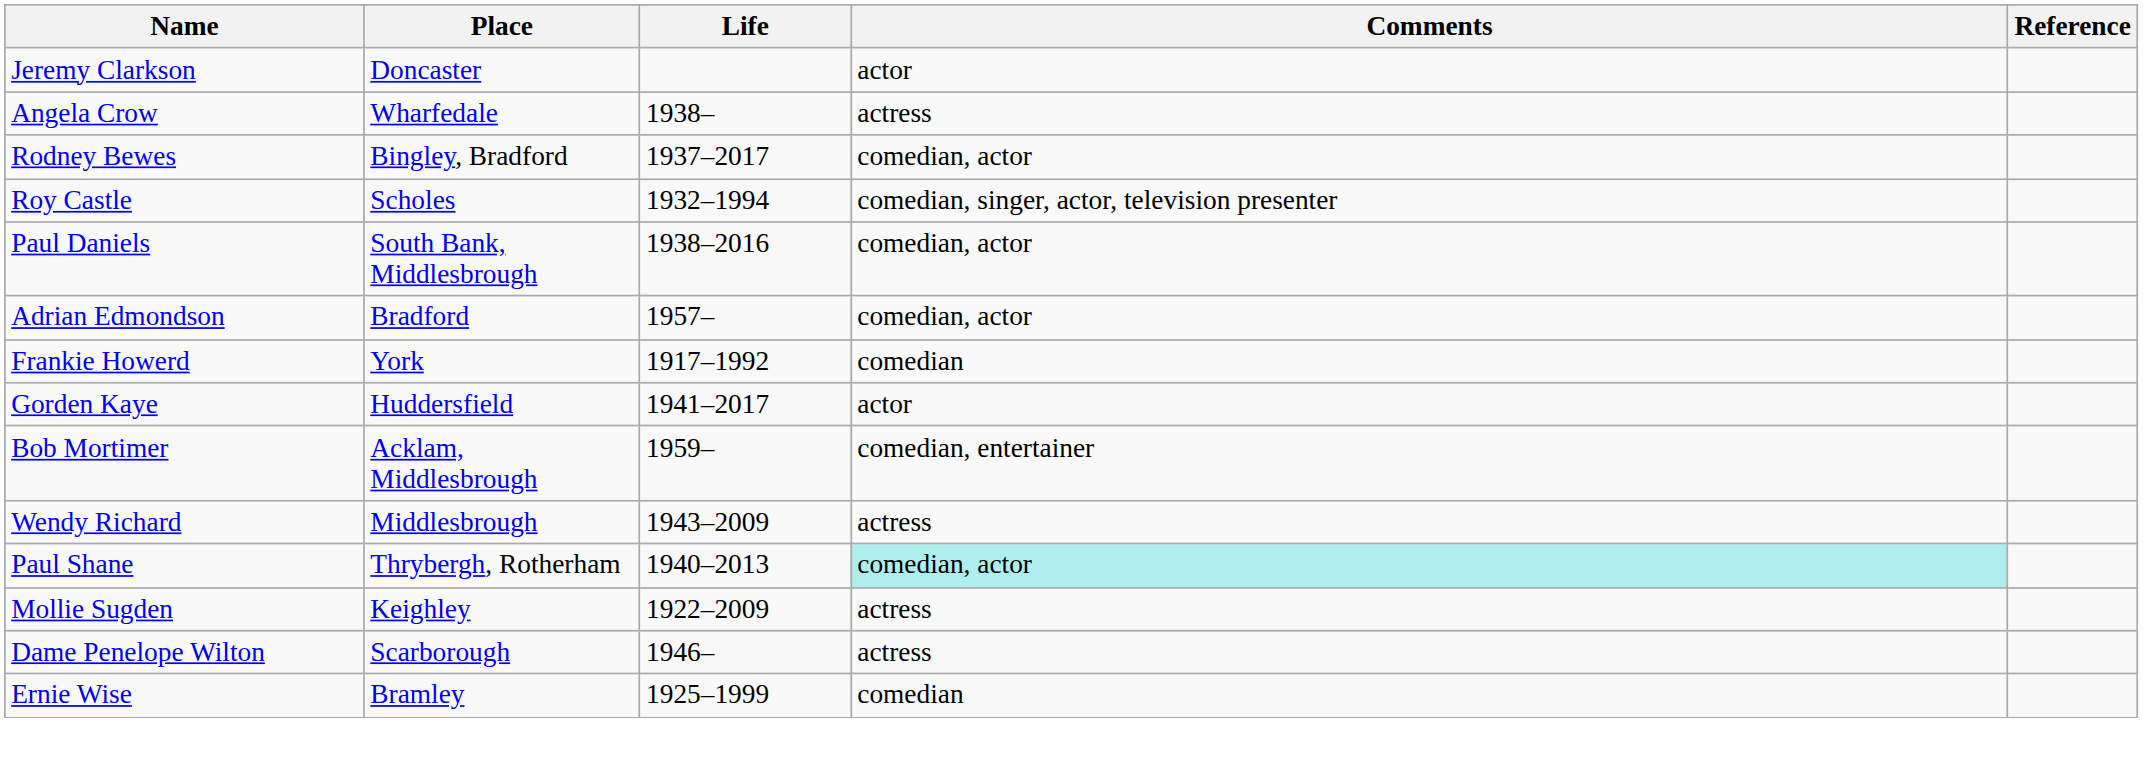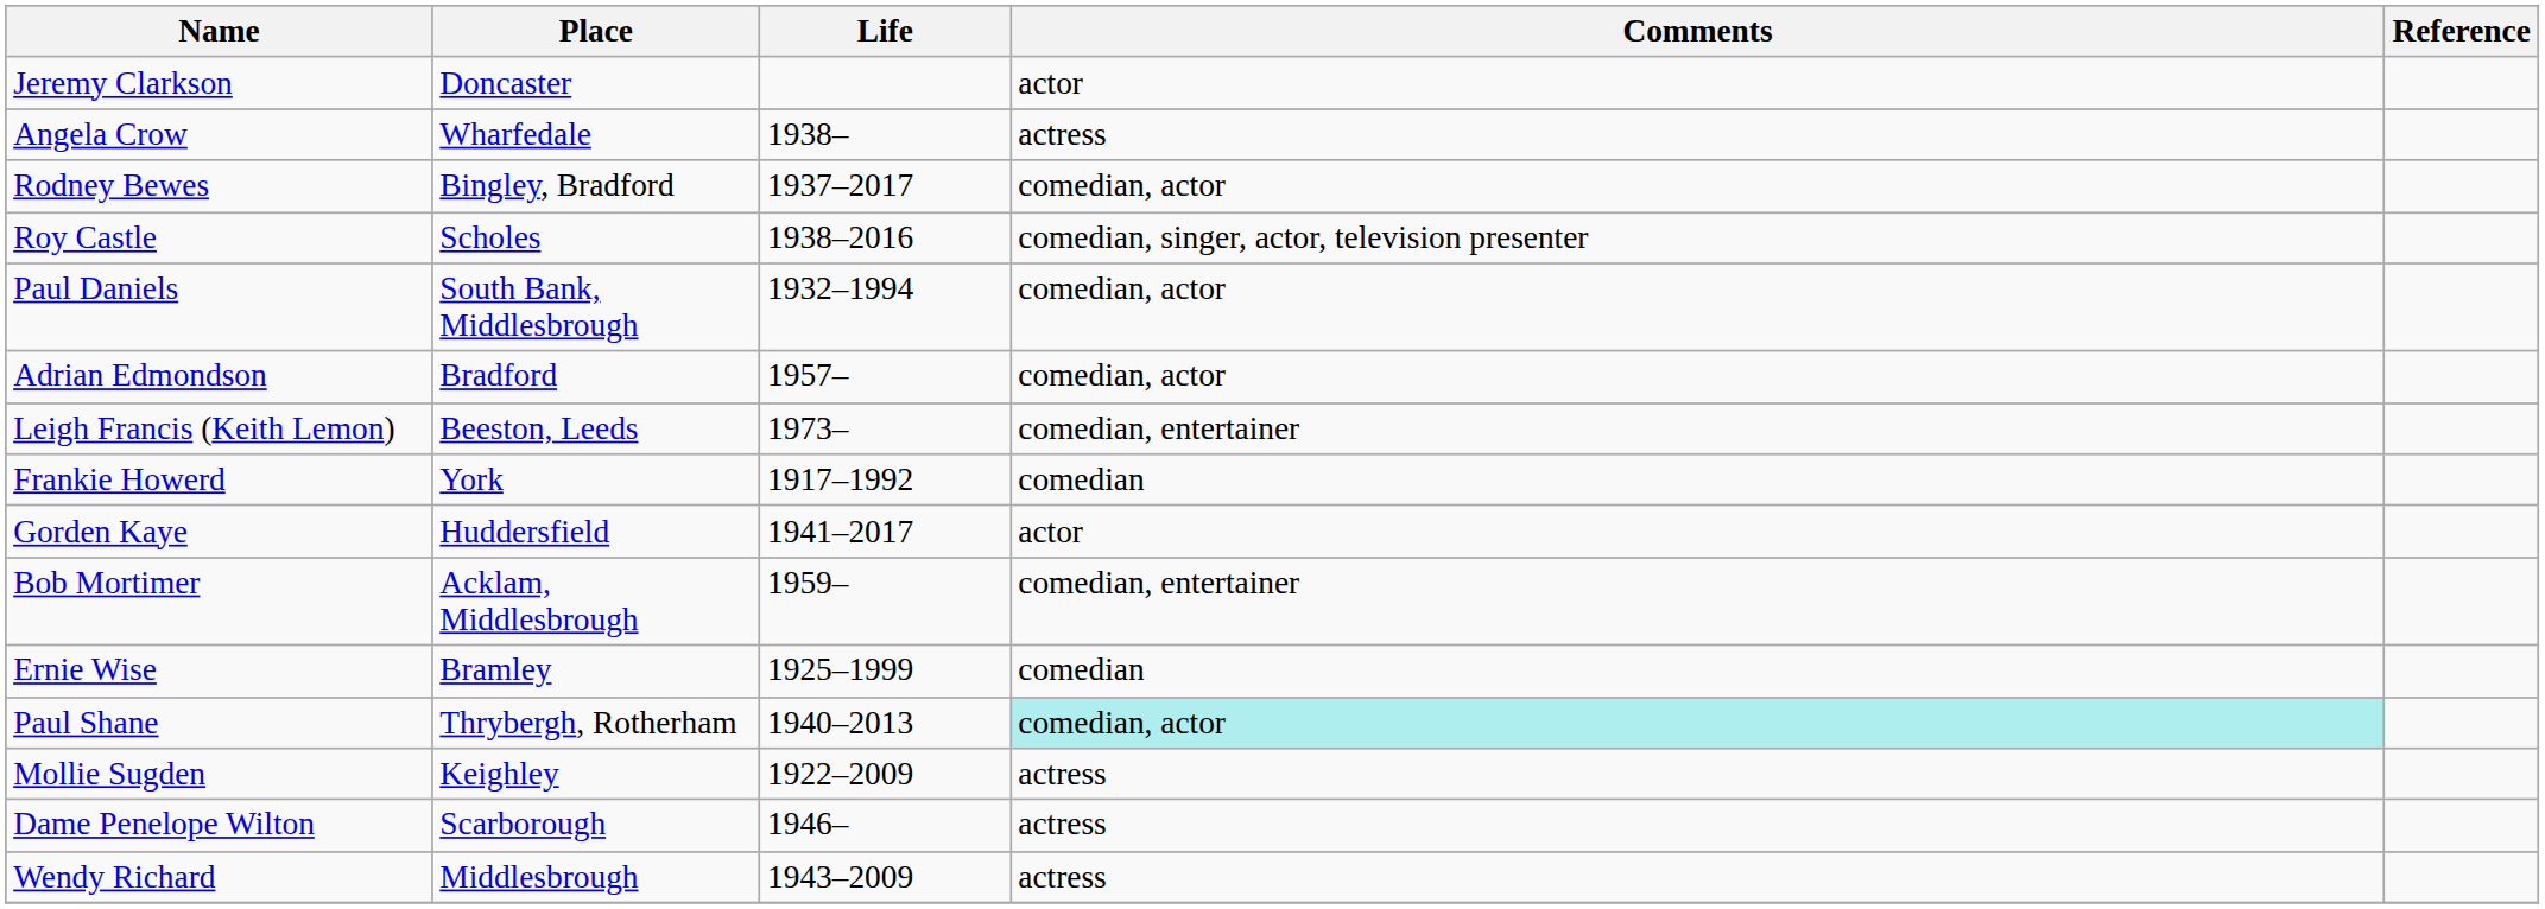Roy Castle | Life: 1932–1994 -> 1938–2016
Paul Daniels | Life: 1938–2016 -> 1932–1994
+ row: Leigh Francis (Keith Lemon) | Beeston, Leeds | 1973– | comedian, entertainer
rows swapped: Wendy Richard <-> Ernie Wise
